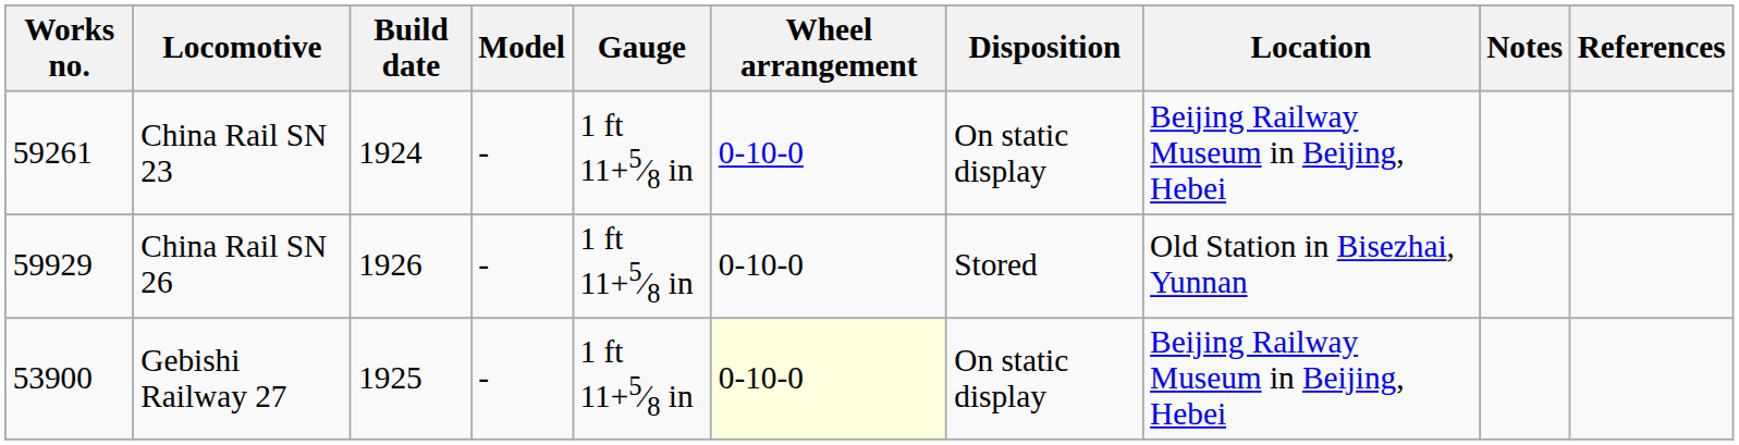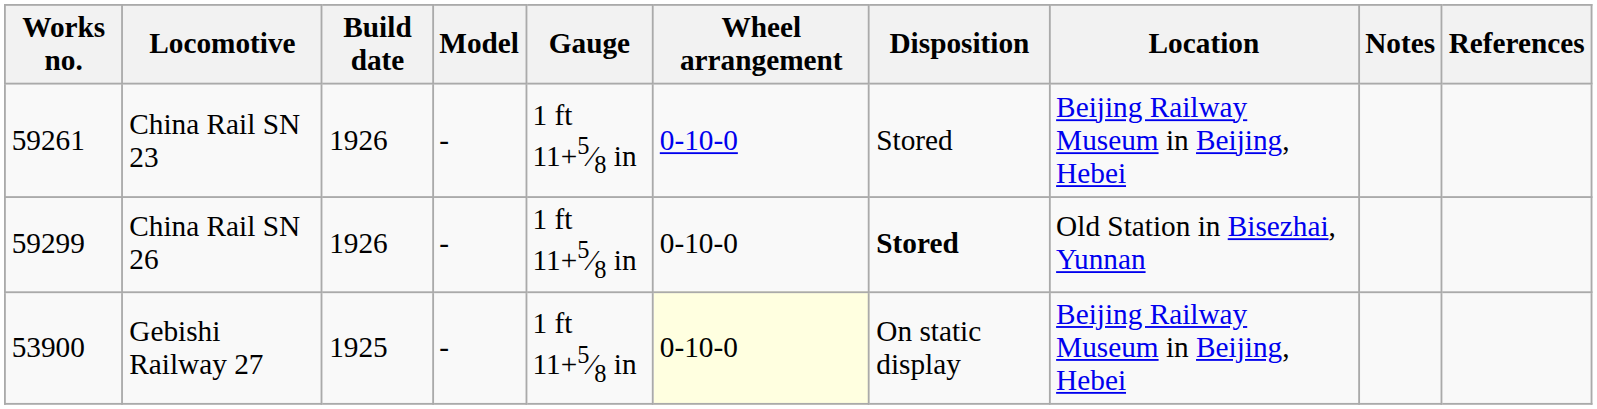China Rail SN 23 | Build date: 1924 -> 1926
China Rail SN 23 | Disposition: On static display -> Stored
China Rail SN 26 | Works no.: 59929 -> 59299
China Rail SN 26 | Disposition: normal -> bold
